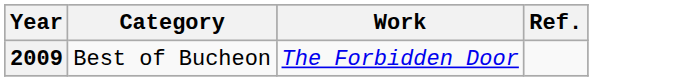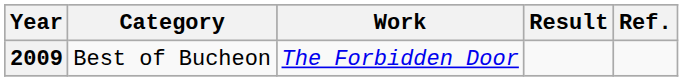+ column: Result
